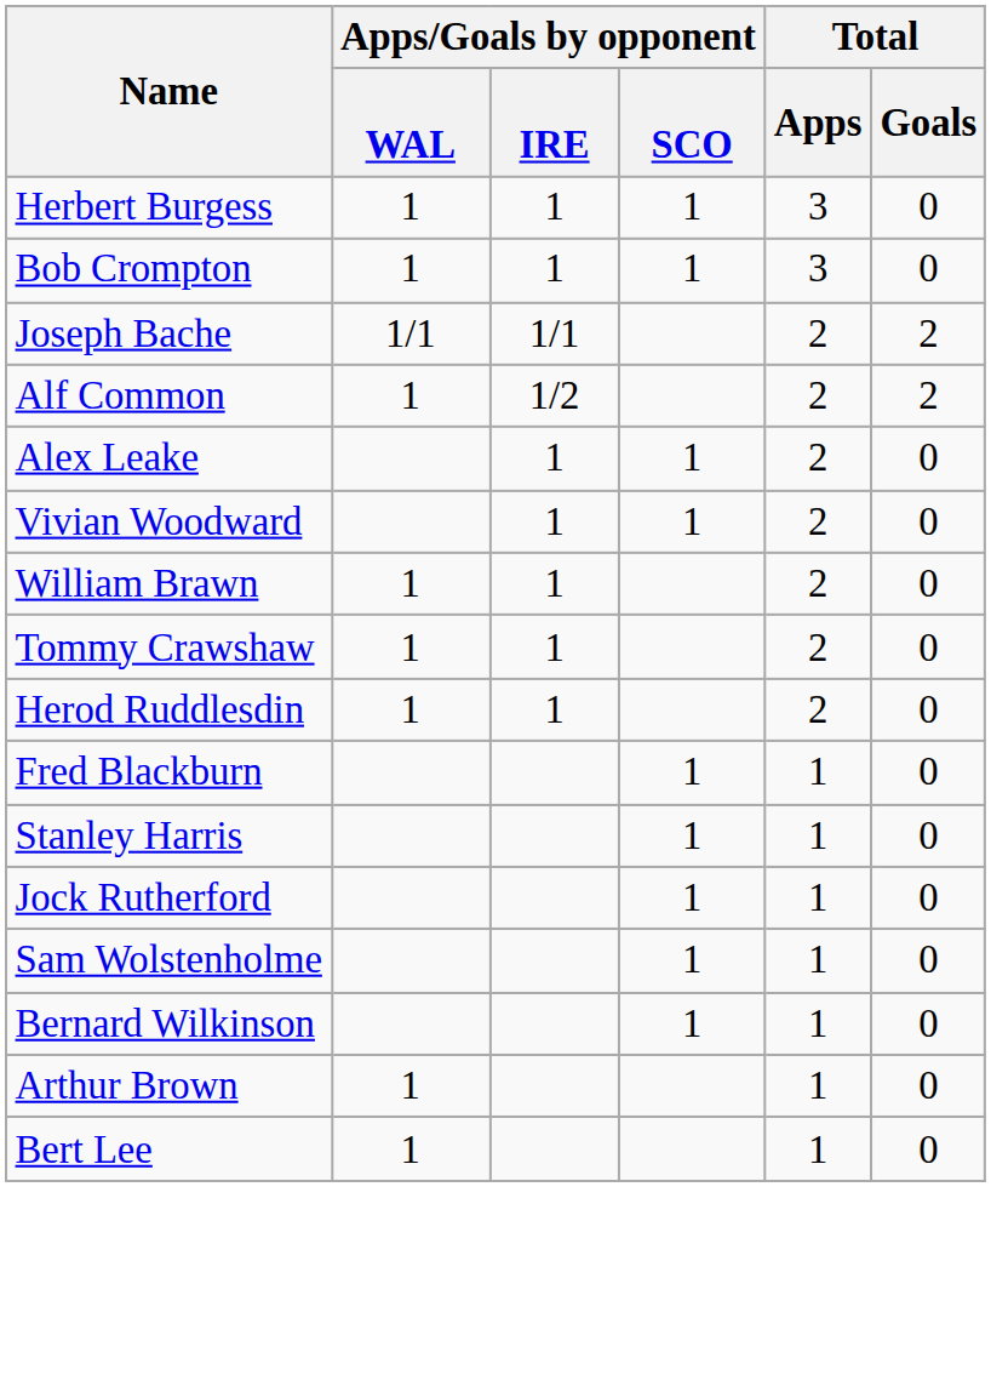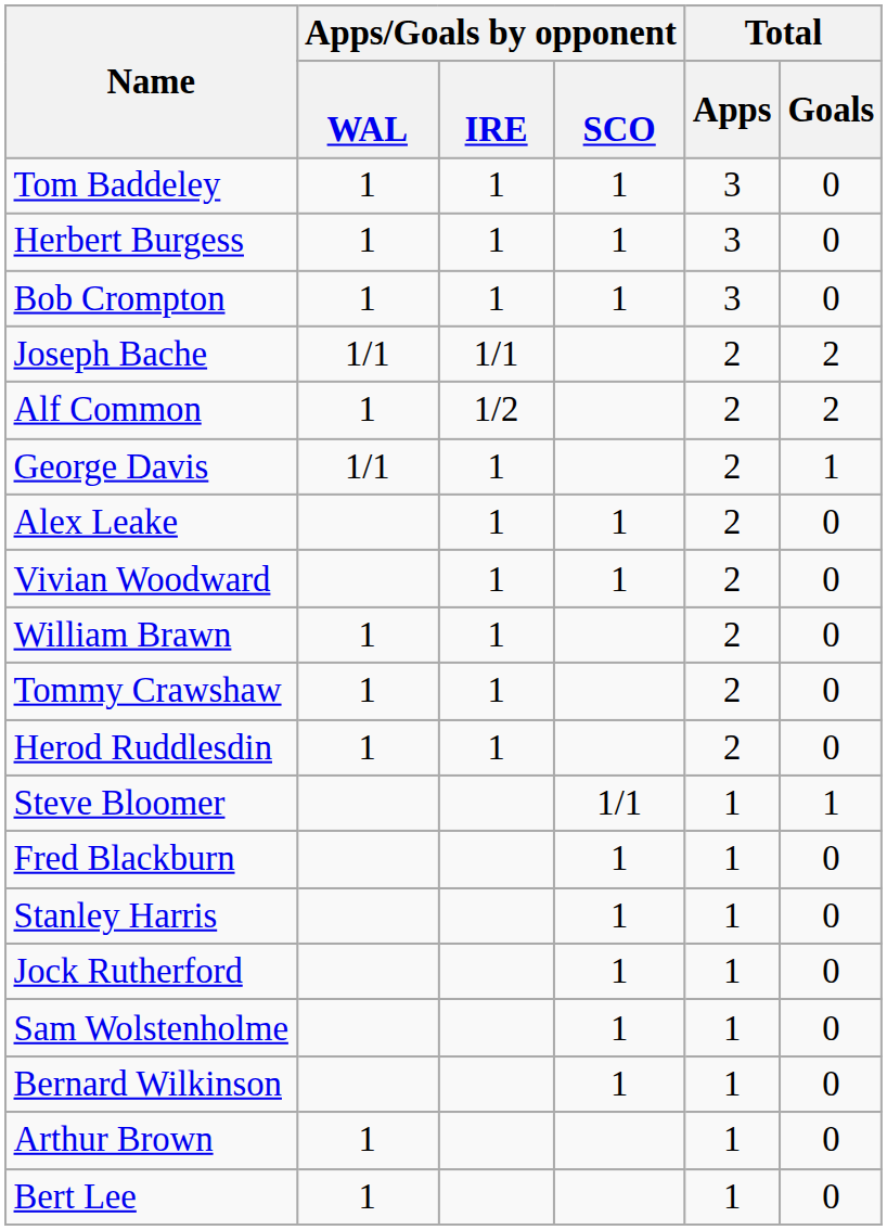+ row: Tom Baddeley | 1 | 1 | 1 | 3 | 0
+ row: George Davis | 1/1 | 1 | 2 | 1
+ row: Steve Bloomer | 1/1 | 1 | 1
